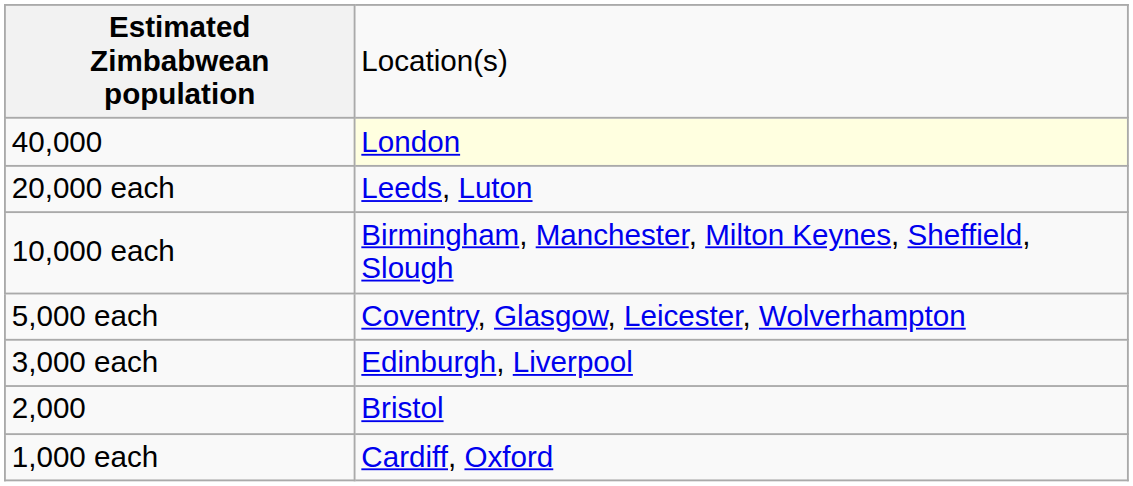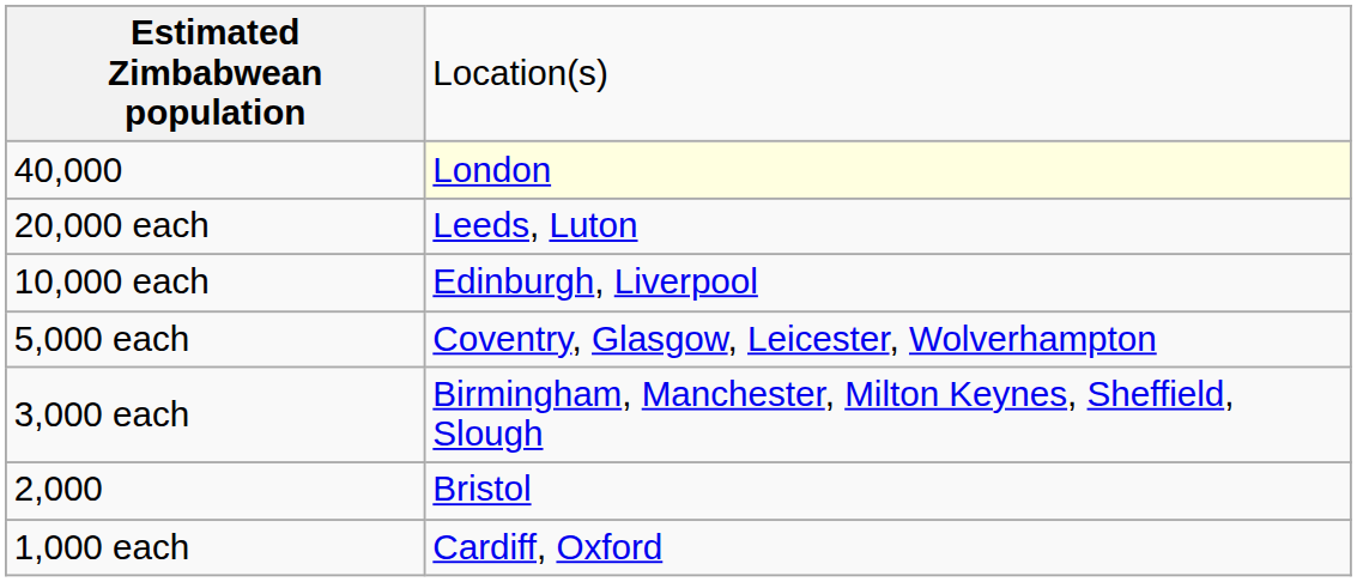10,000 each | column 2: Birmingham, Manchester, Milton Keynes, Sheffield, Slough -> Edinburgh, Liverpool
3,000 each | column 2: Edinburgh, Liverpool -> Birmingham, Manchester, Milton Keynes, Sheffield, Slough
